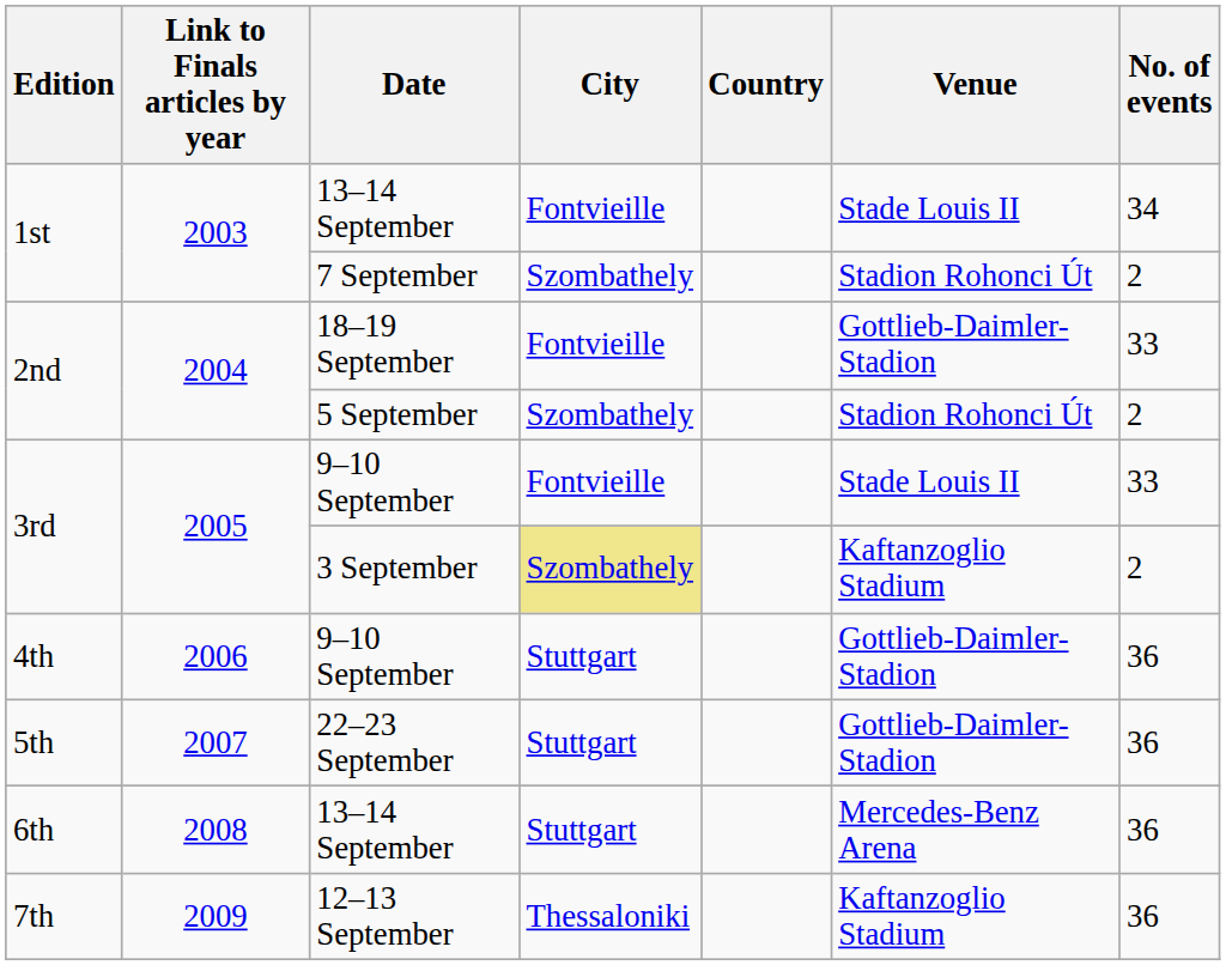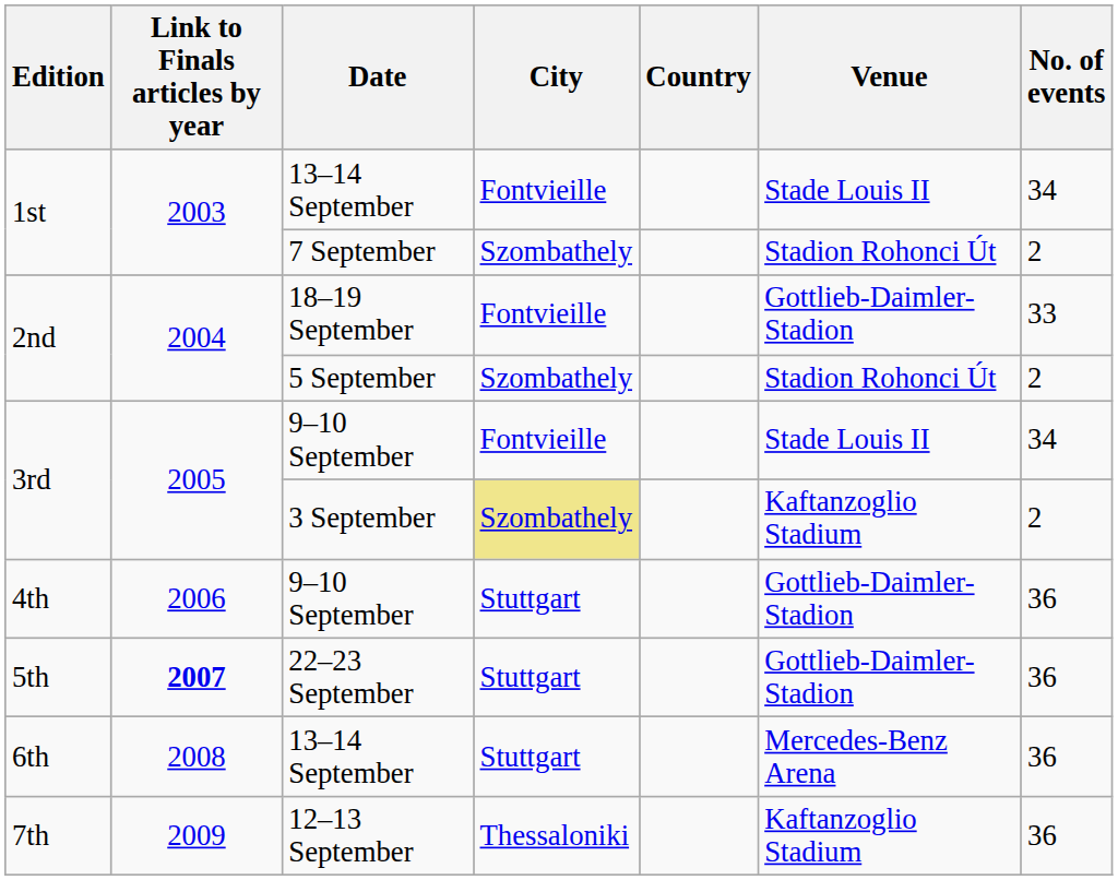3rd / 9–10 September | No. of events: 33 -> 34
22–23 September | Link to Finals articles by year: normal -> bold
